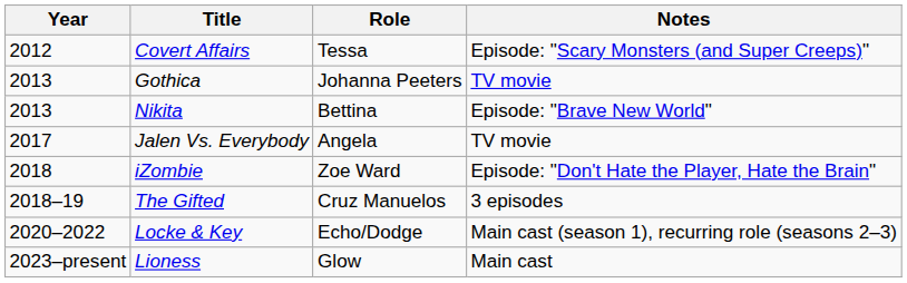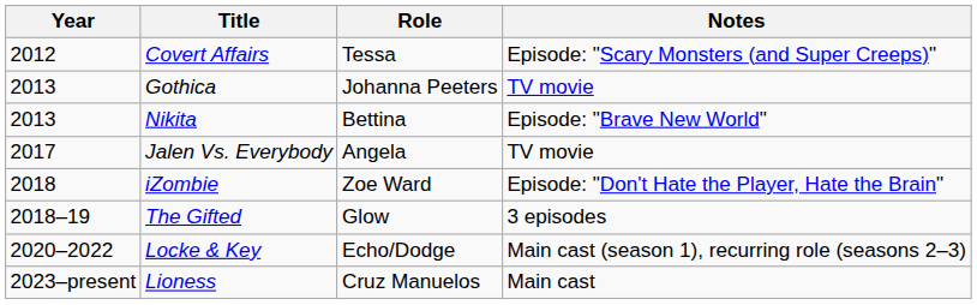The Gifted | Role: Cruz Manuelos -> Glow
Lioness | Role: Glow -> Cruz Manuelos
